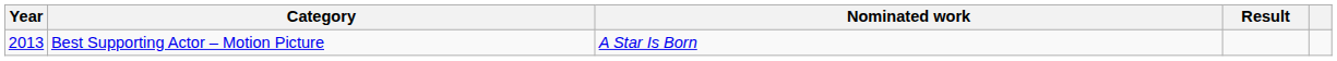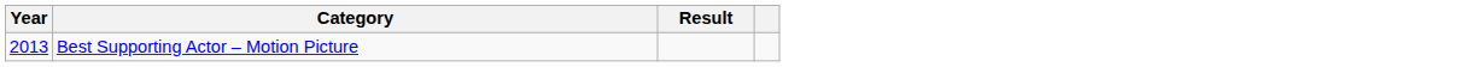- column: Nominated work | A Star Is Born
